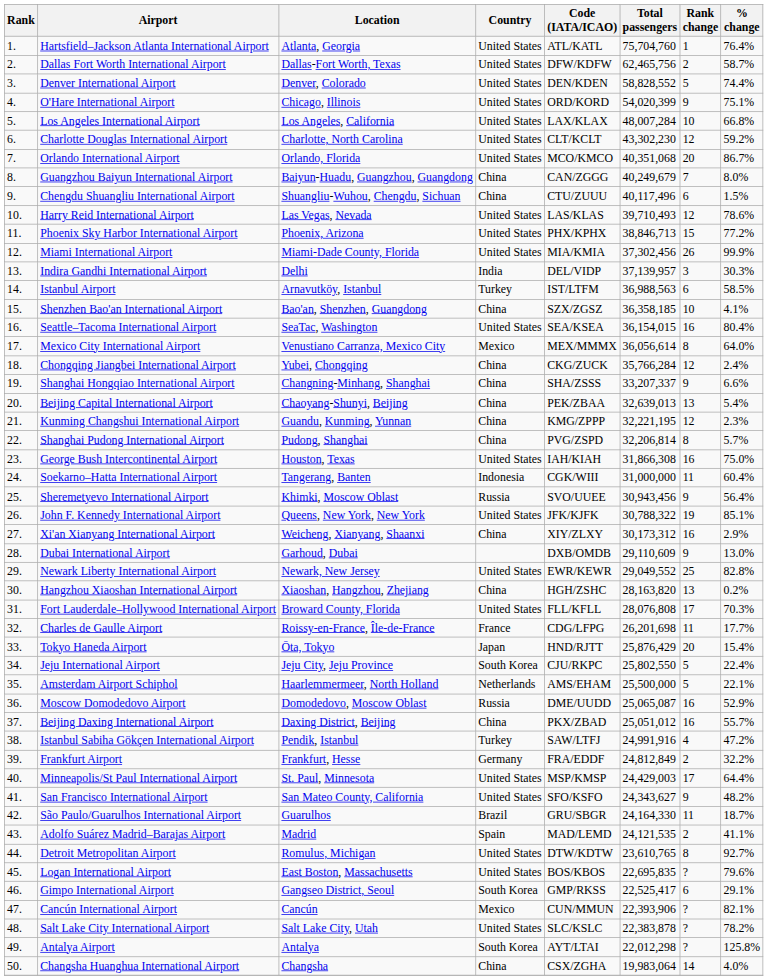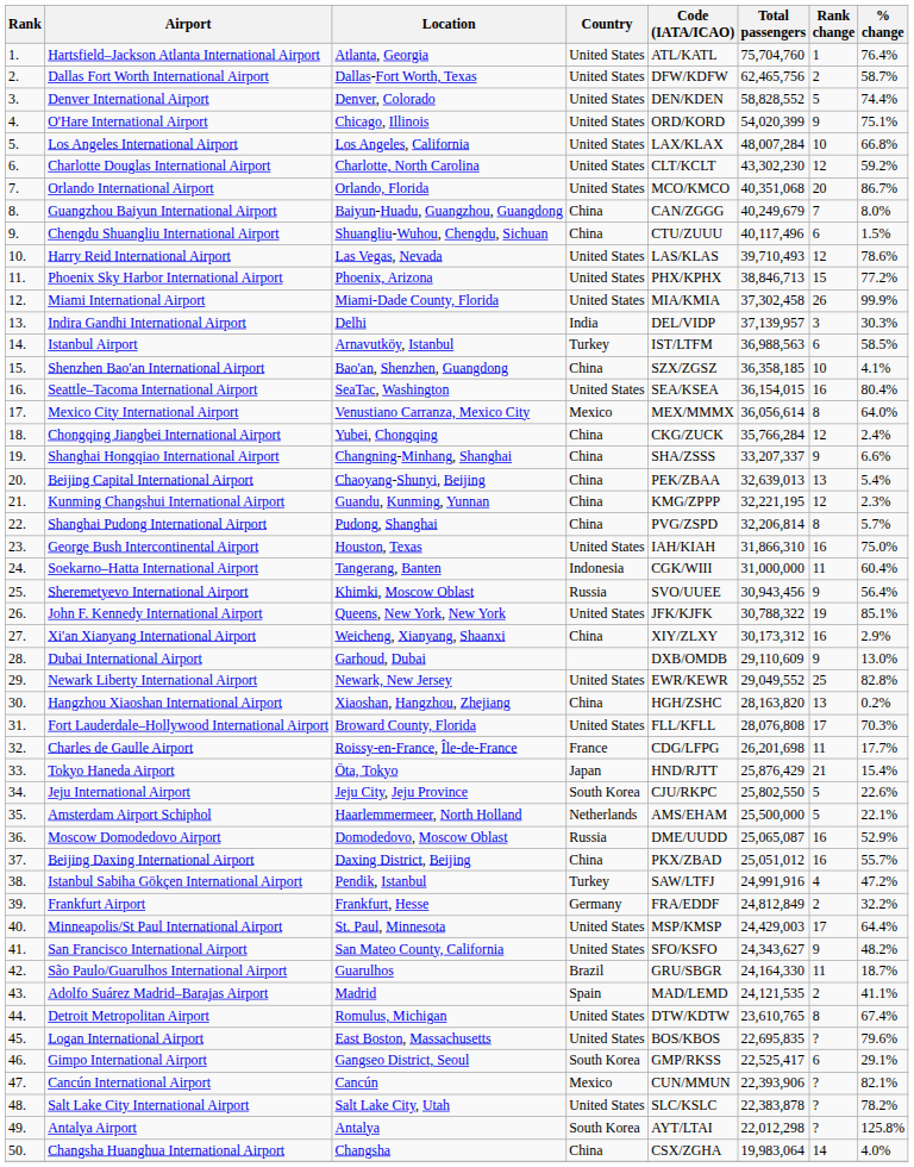Miami International Airport | Total passengers: 37,302,456 -> 37,302,458
George Bush Intercontinental Airport | Total passengers: 31,866,308 -> 31,866,310
Tokyo Haneda Airport | Rank change: 20 -> 21
Jeju International Airport | % change: 22.4% -> 22.6%
Detroit Metropolitan Airport | % change: 92.7% -> 67.4%
